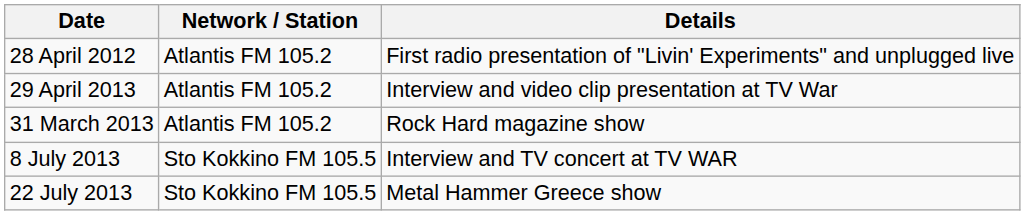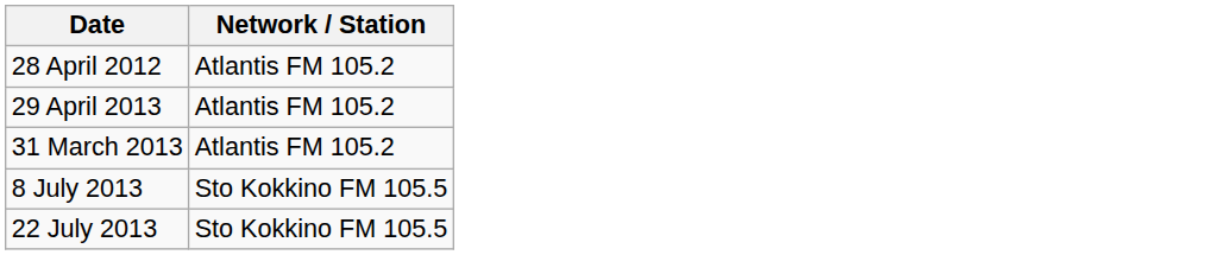- column: Details | First radio presentation of "Livin' Experiments" and unplugged live | Interview and video clip presentation at TV War | Rock Hard magazine show | Interview and TV concert at TV WAR | Metal Hammer Greece show
